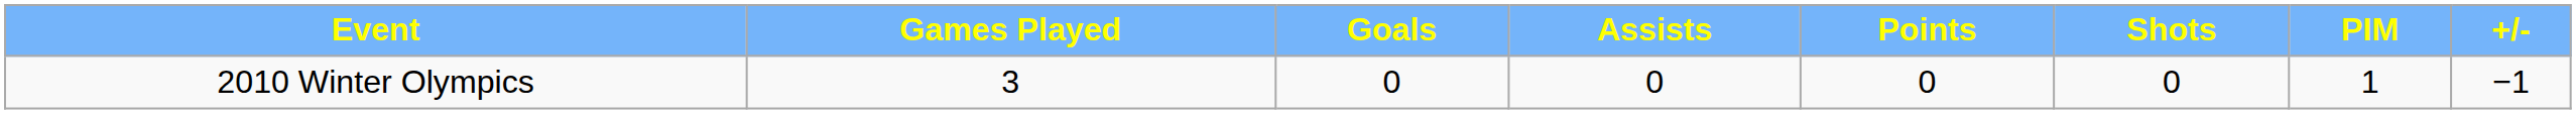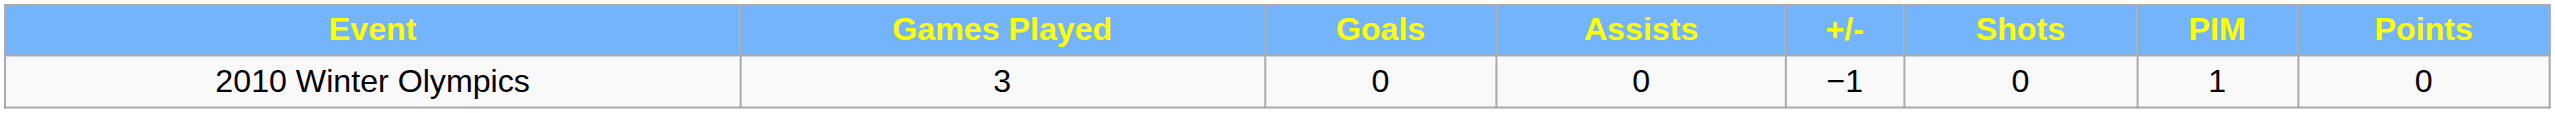columns swapped: Points <-> +/-
